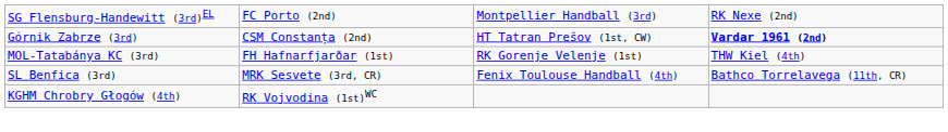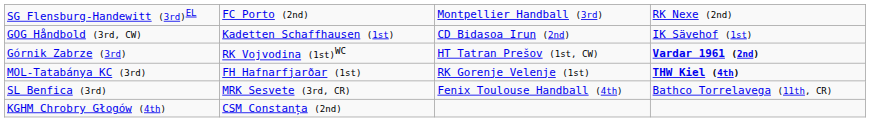+ row: GOG Håndbold (3rd, CW) | Kadetten Schaffhausen (1st) | CD Bidasoa Irun (2nd) | IK Sävehof (1st)
Górnik Zabrze (3rd) | column 2: CSM Constanța (2nd) -> RK Vojvodina (1st)WC
MOL-Tatabánya KC (3rd) | column 4: normal -> bold
KGHM Chrobry Głogów (4th) | column 2: RK Vojvodina (1st)WC -> CSM Constanța (2nd)
